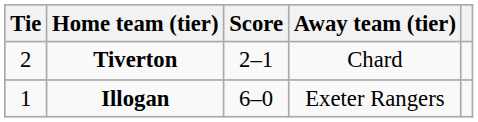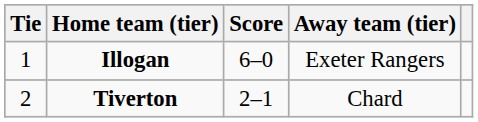rows swapped: Illogan <-> Tiverton
